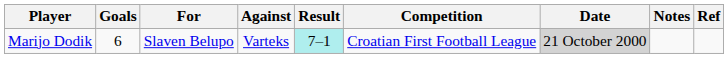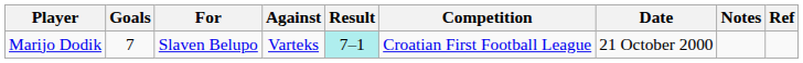Marijo Dodik | Goals: 6 -> 7
Marijo Dodik | Date: lightgrey background -> no background
